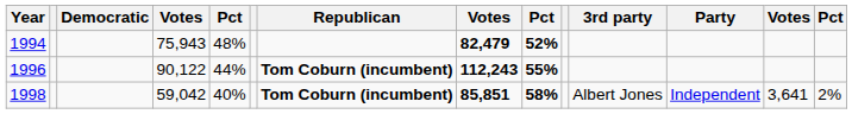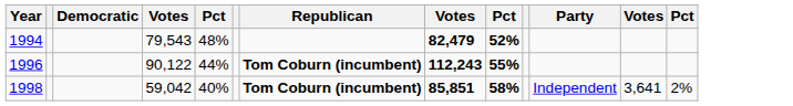- column: 3rd party | Albert Jones
1994 | column 4: 75,943 -> 79,543
